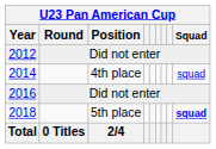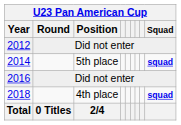2014 | U23 Pan American Cup / Position: 4th place -> 5th place
2014 | U23 Pan American Cup / Squad: normal -> bold
2018 | U23 Pan American Cup / Position: 5th place -> 4th place
